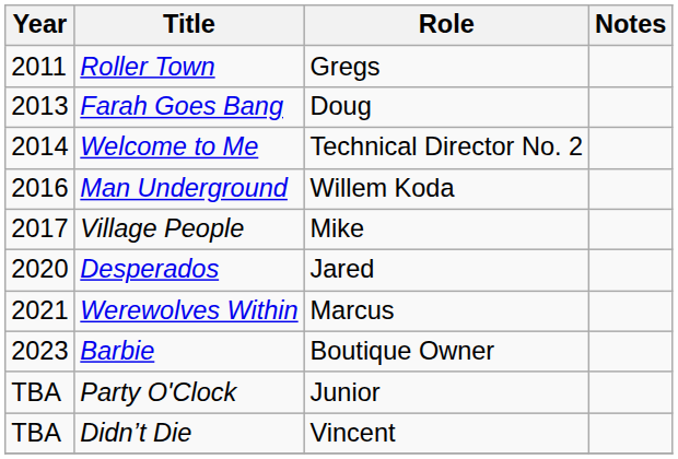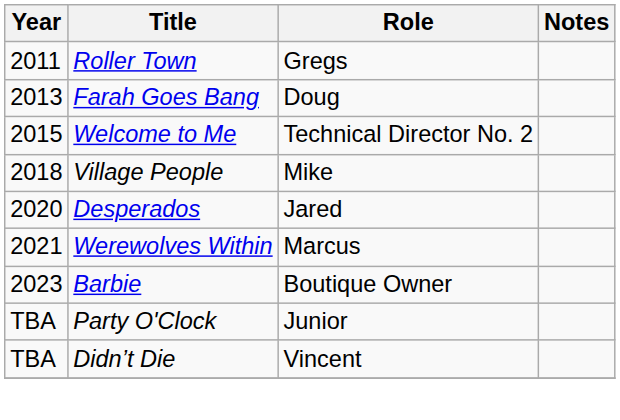Welcome to Me | Year: 2014 -> 2015
- row: 2016 | Man Underground | Willem Koda
Village People | Year: 2017 -> 2018
